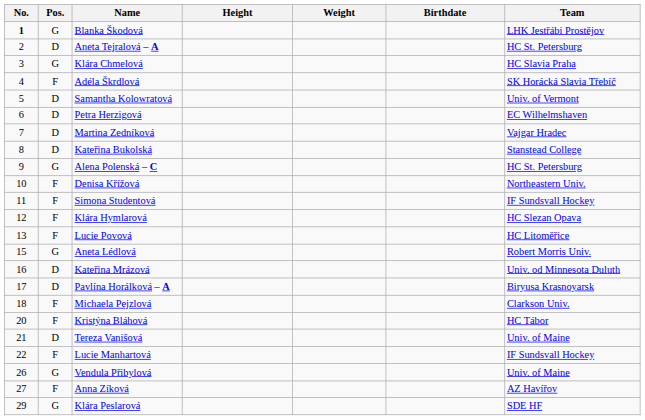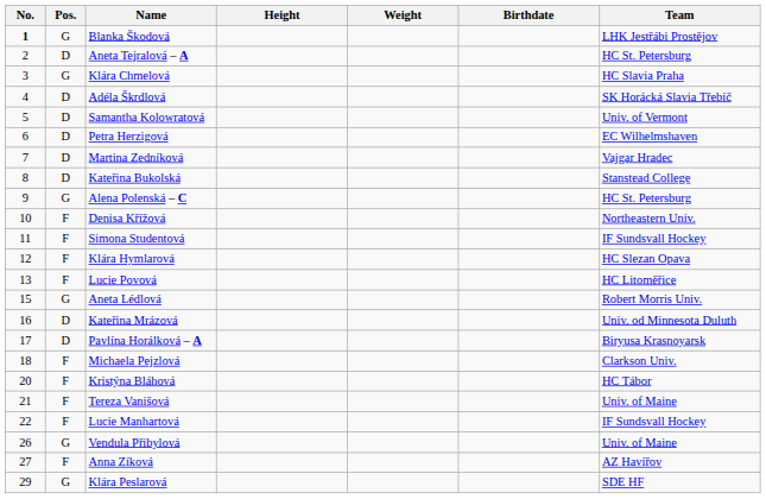Adéla Škrdlová | Pos.: F -> D
Tereza Vanišová | Pos.: D -> F
